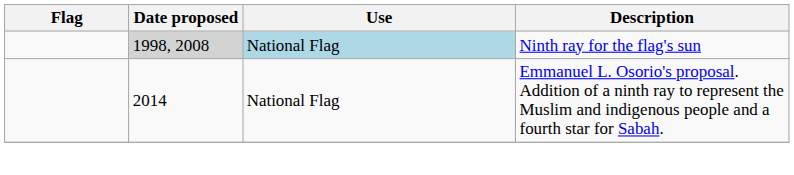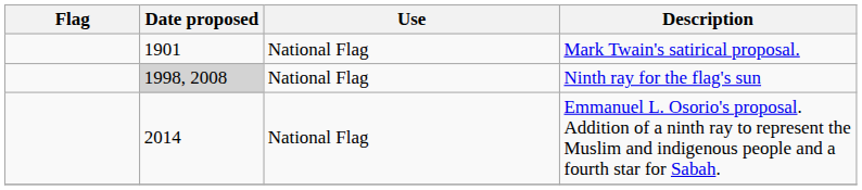+ row: 1901 | National Flag | Mark Twain's satirical proposal.
Ninth ray for the flag's sun | Use: lightblue background -> no background
